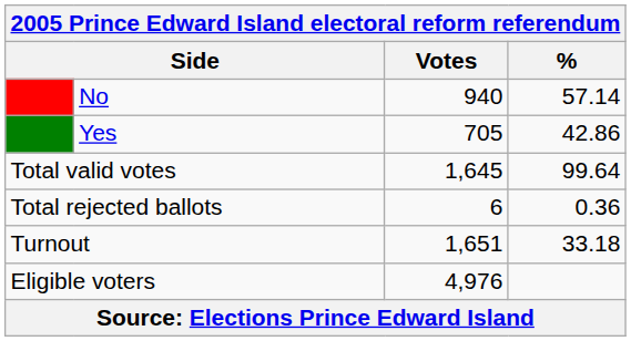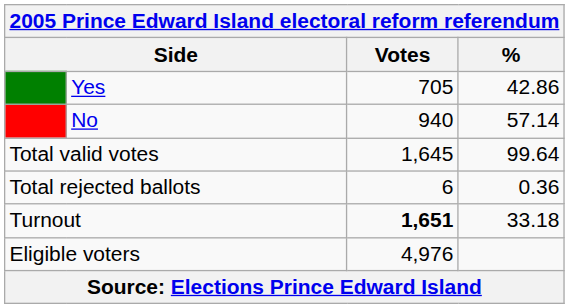rows swapped: No <-> Yes
Turnout | Votes: normal -> bold
